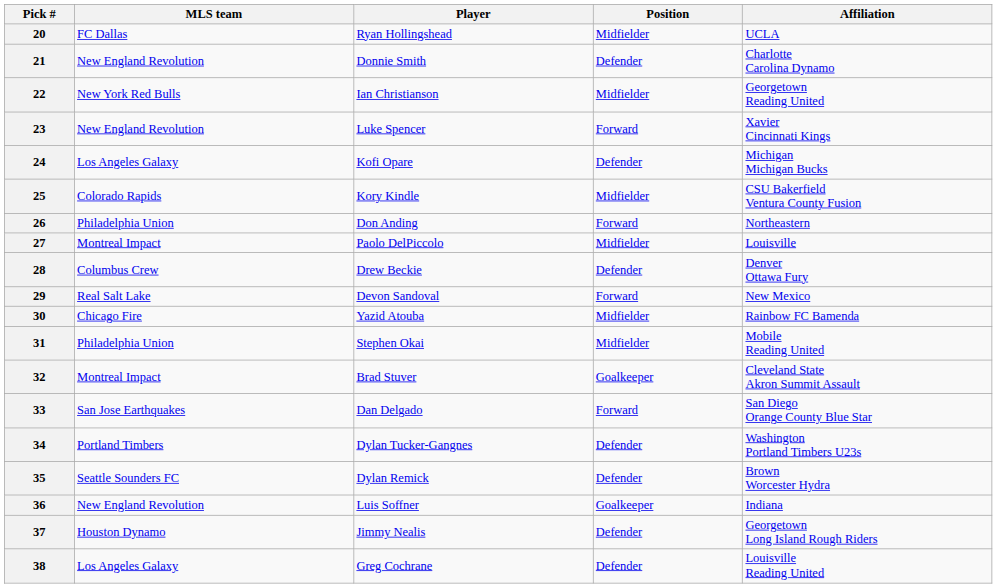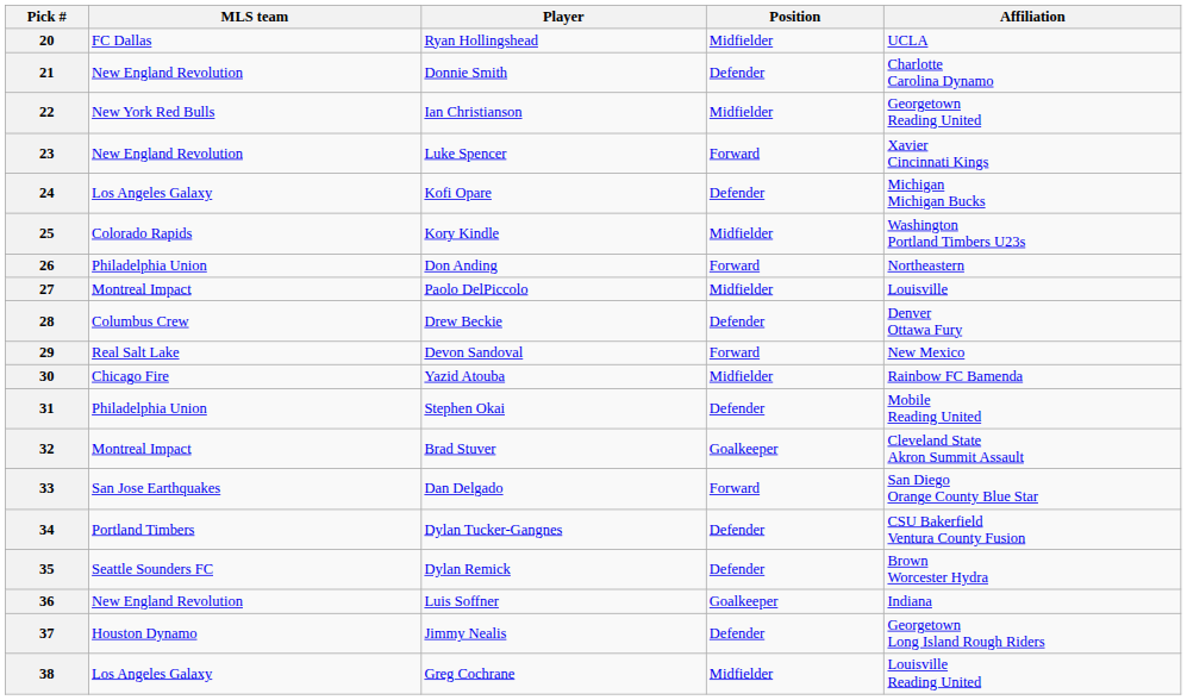25 | Affiliation: CSU Bakerfield Ventura County Fusion -> Washington Portland Timbers U23s
31 | Position: Midfielder -> Defender
34 | Affiliation: Washington Portland Timbers U23s -> CSU Bakerfield Ventura County Fusion
38 | Position: Defender -> Midfielder
